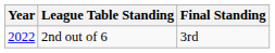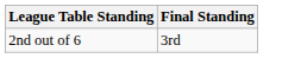- column: Year | 2022
